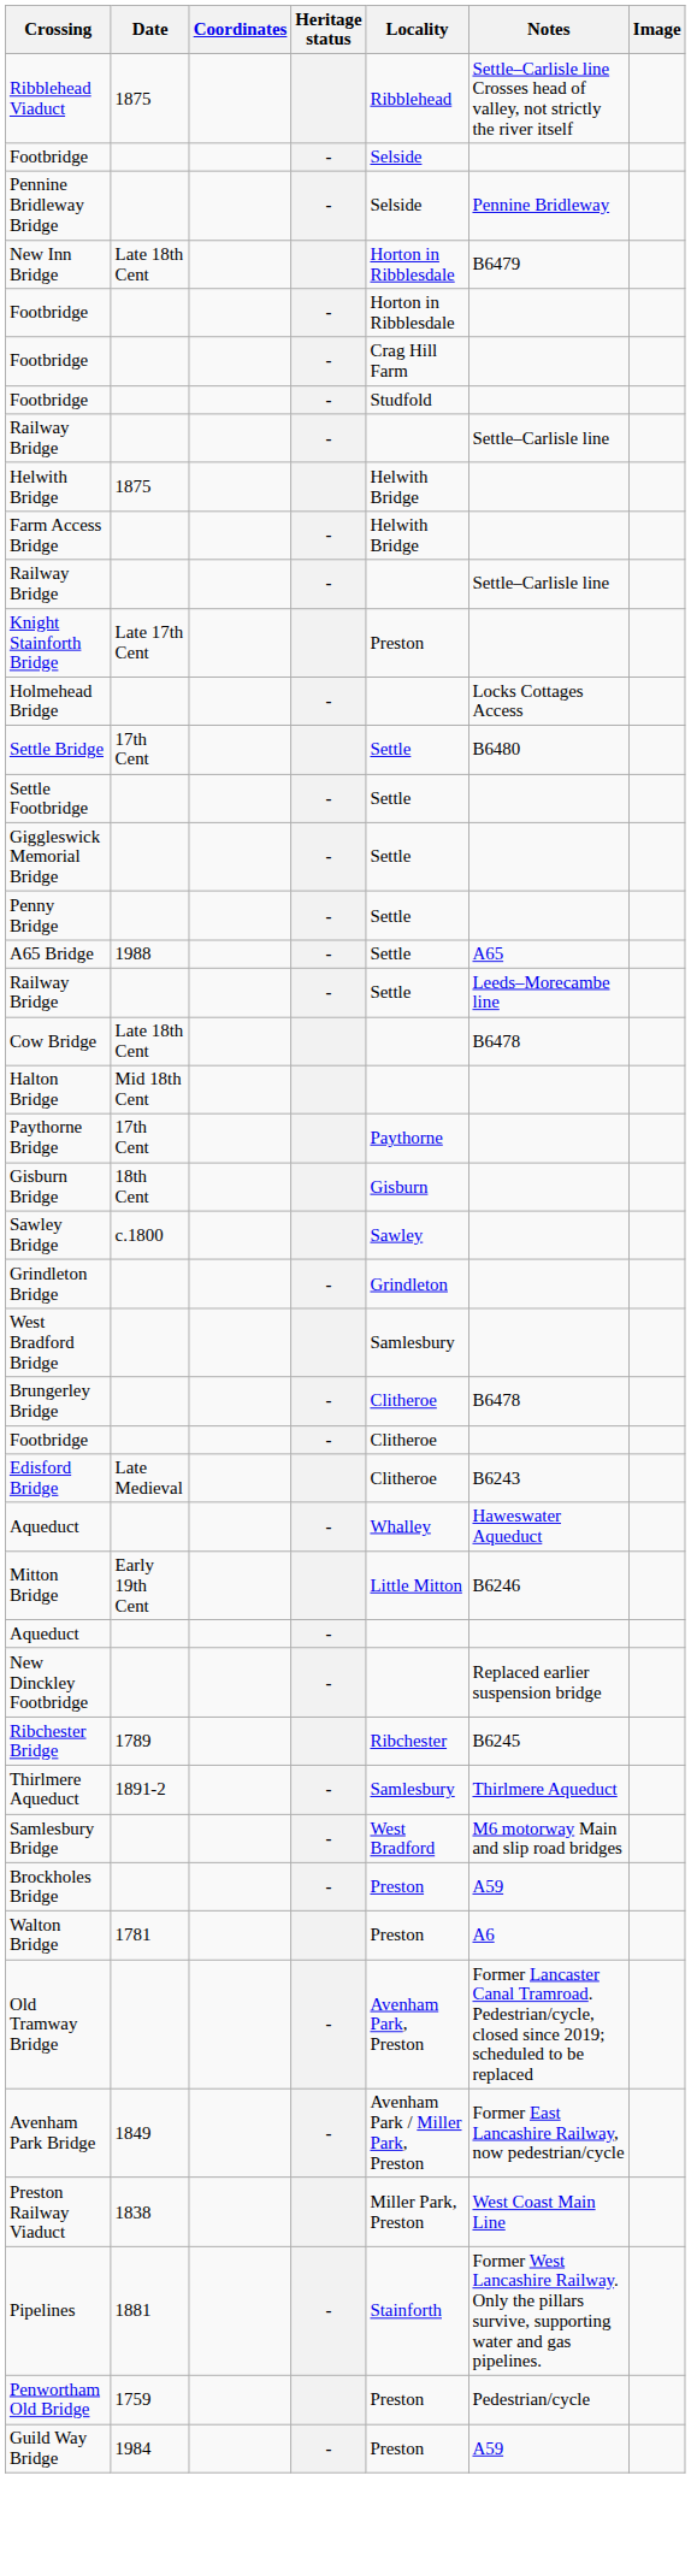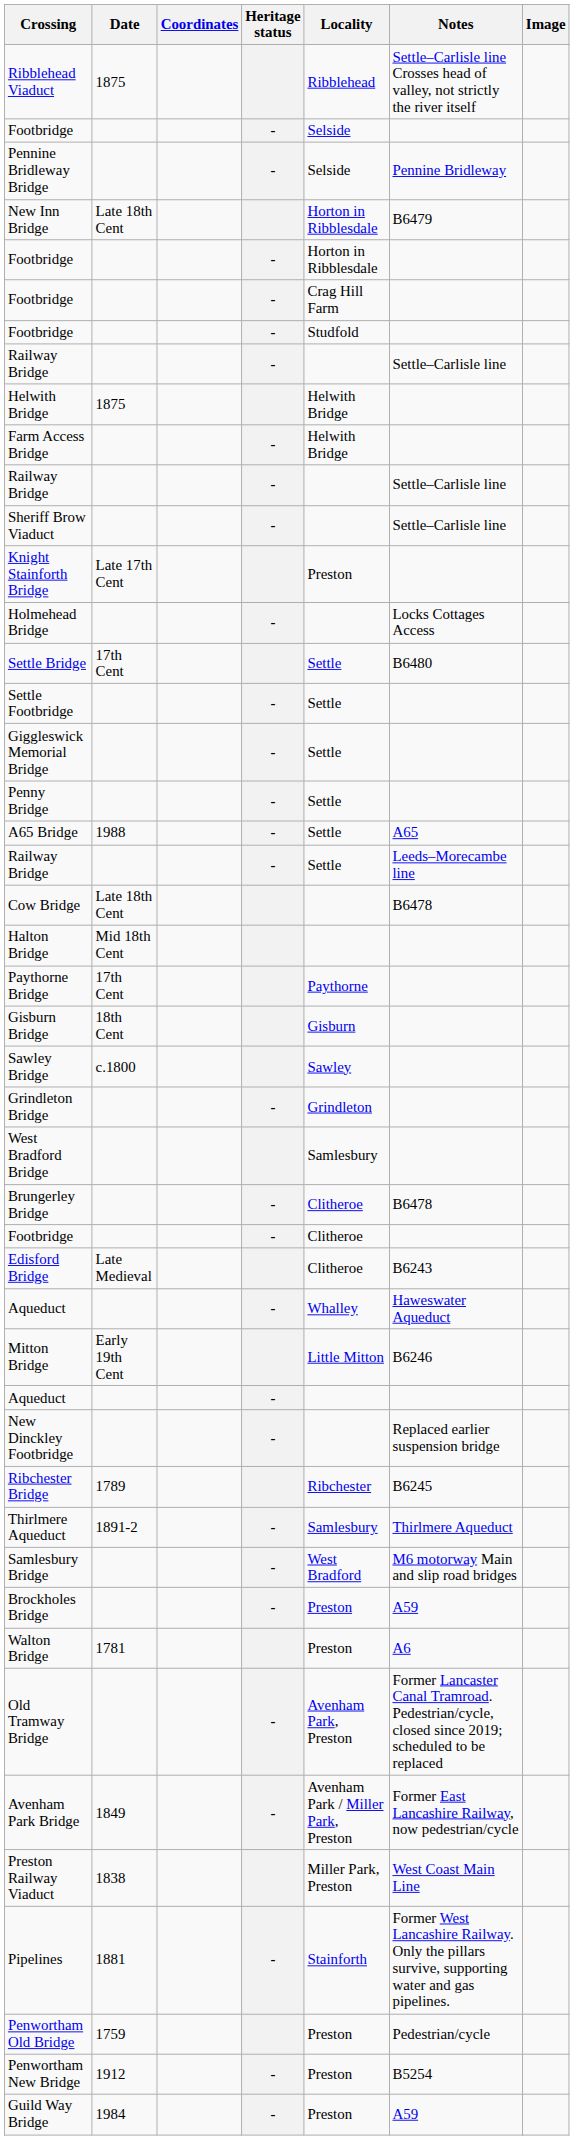+ row: Sheriff Brow Viaduct | - | Settle–Carlisle line
+ row: Penwortham New Bridge | 1912 | - | Preston | B5254
